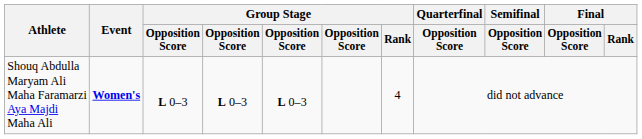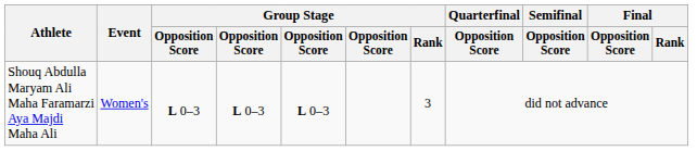Shouq Abdulla Maryam Ali Maha Faramarzi Aya Majdi Maha Ali | Event: bold -> normal
Shouq Abdulla Maryam Ali Maha Faramarzi Aya Majdi Maha Ali | Group Stage / Rank: 4 -> 3
